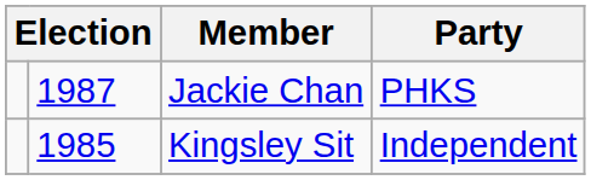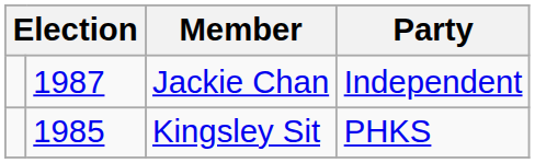Jackie Chan | Party: PHKS -> Independent
Kingsley Sit | Party: Independent -> PHKS
